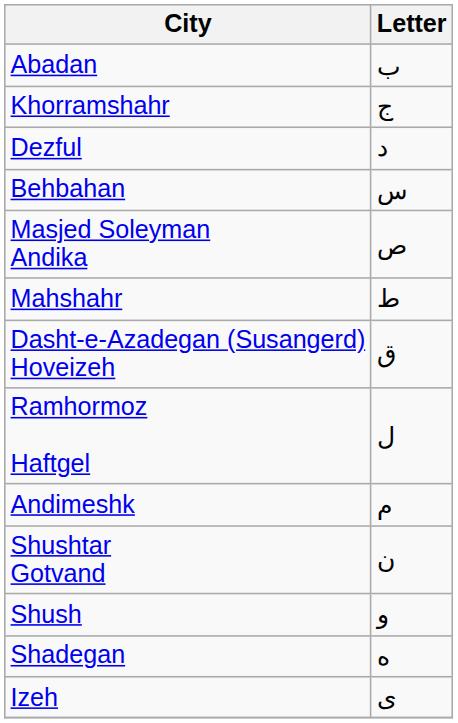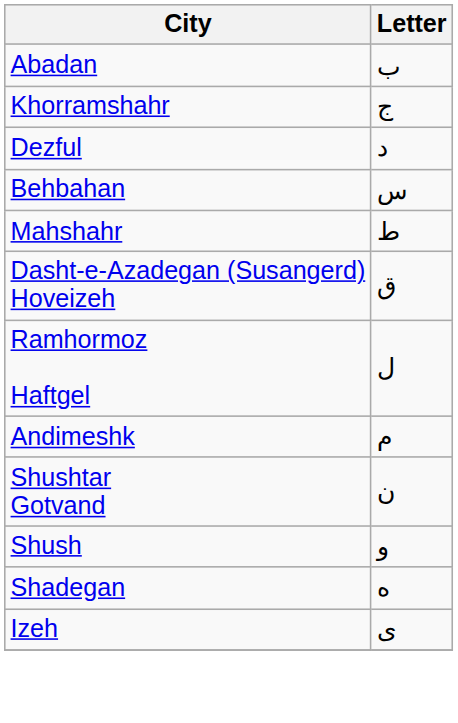- row: Masjed Soleyman Andika | ص
